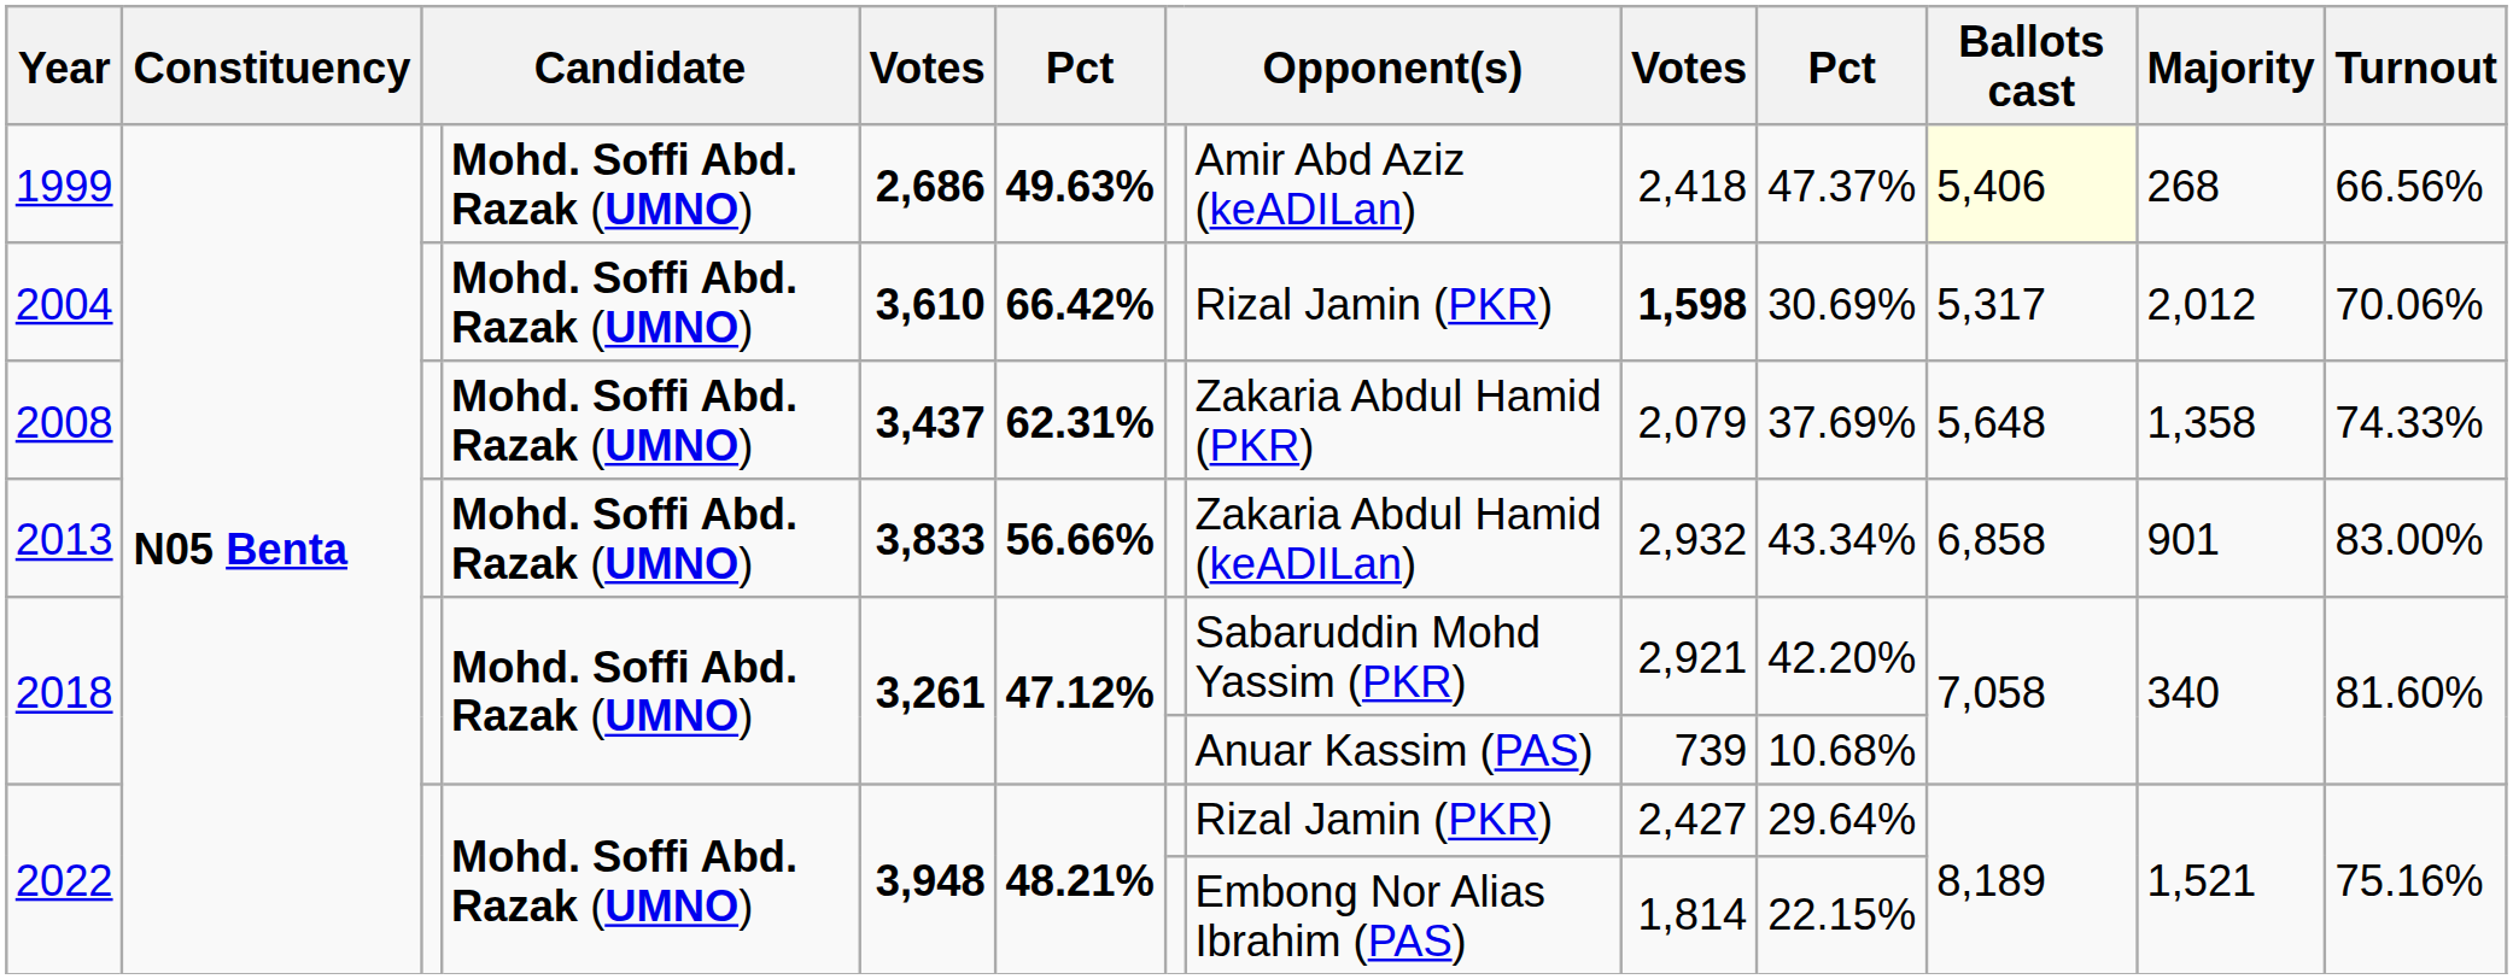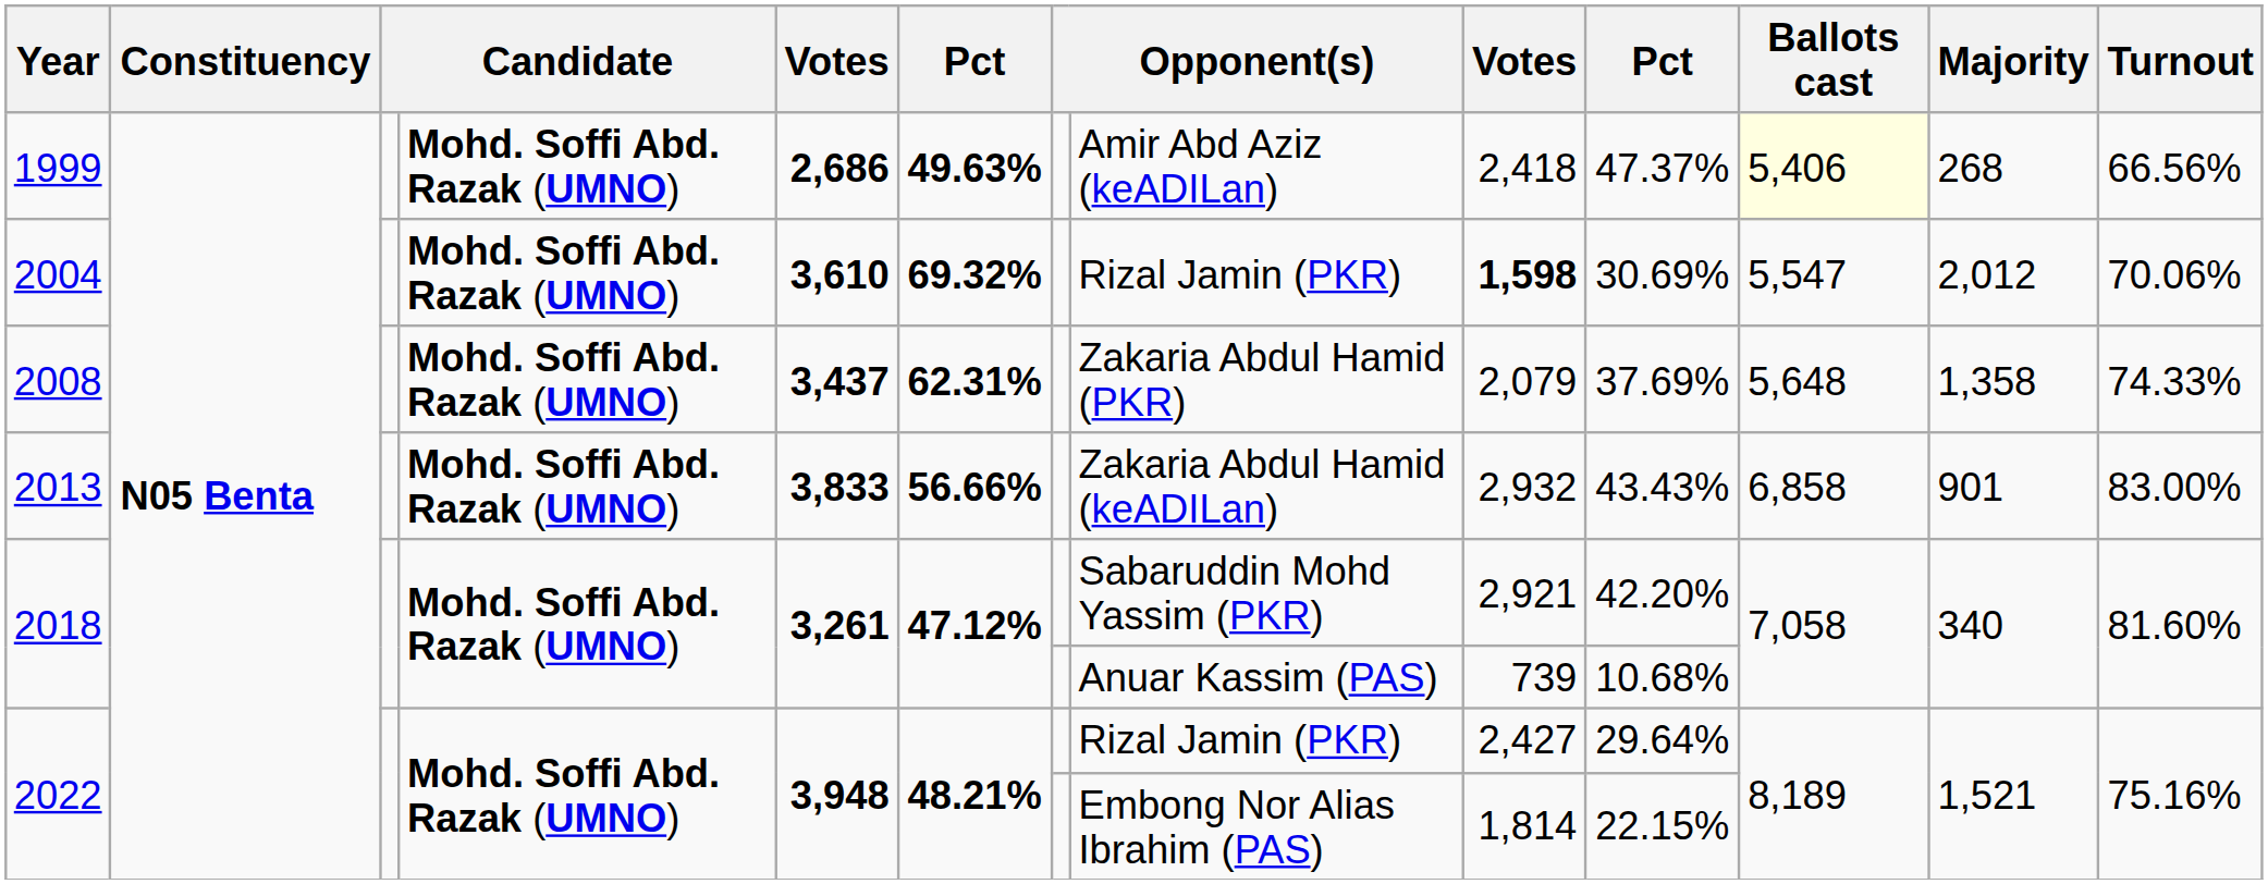2004 | column 6: 66.42% -> 69.32%
2004 | Ballots cast: 5,317 -> 5,547
2013 | column 10: 43.34% -> 43.43%
